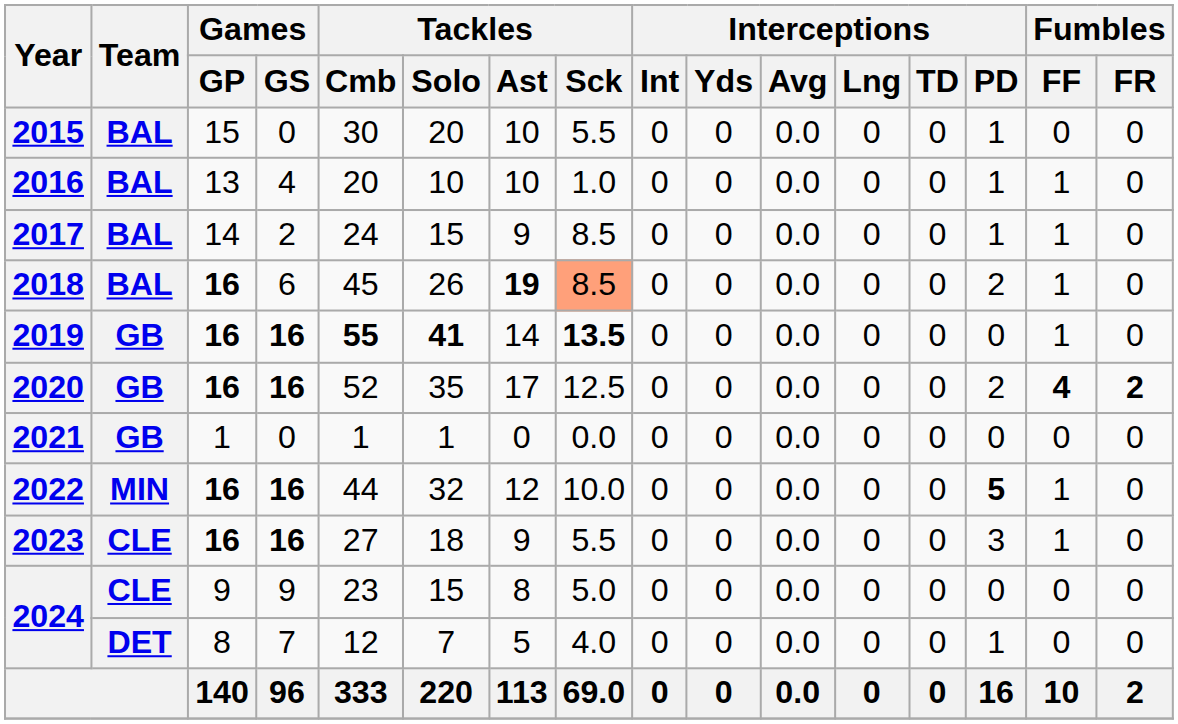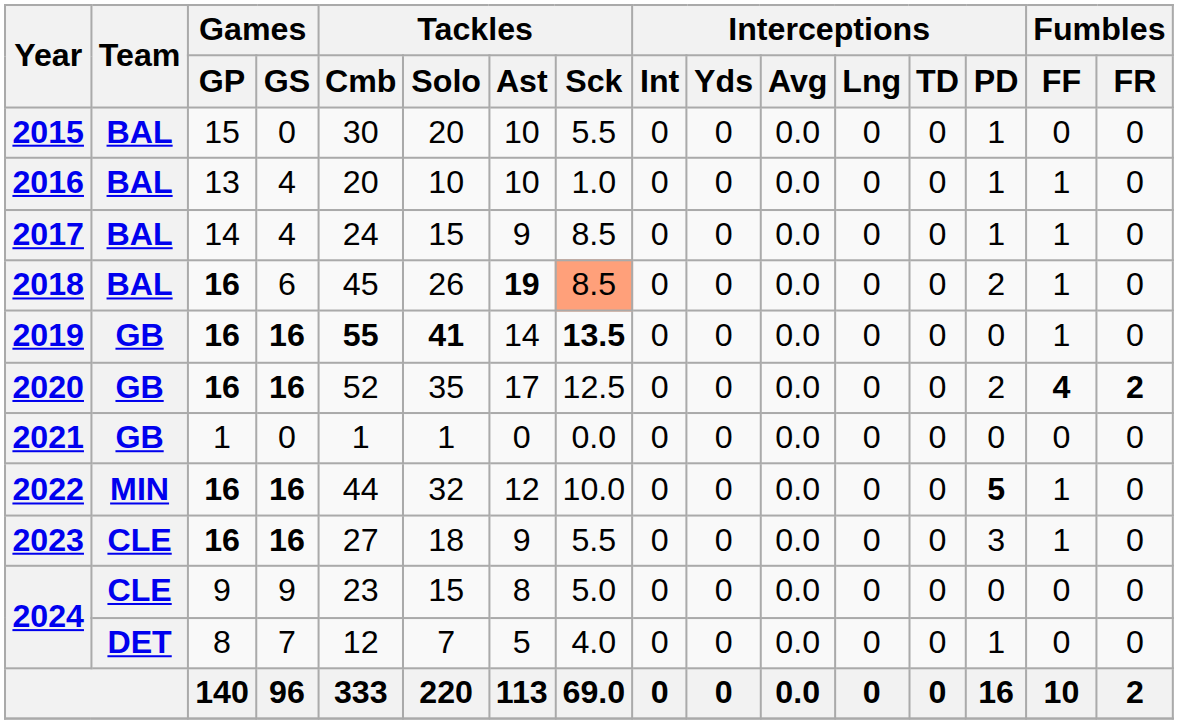2017 | Games / GS: 2 -> 4
